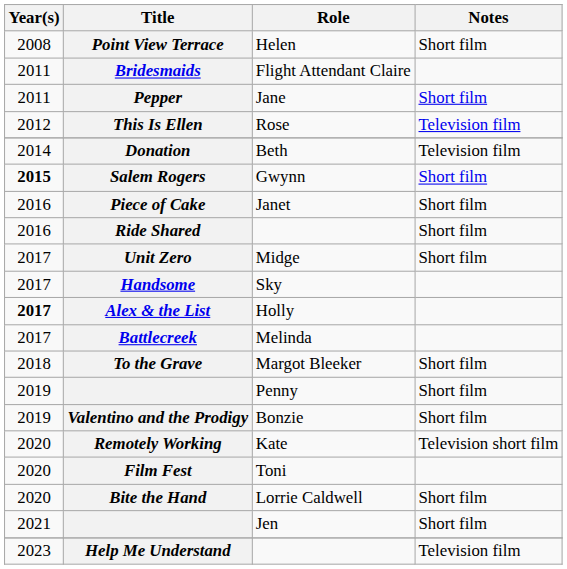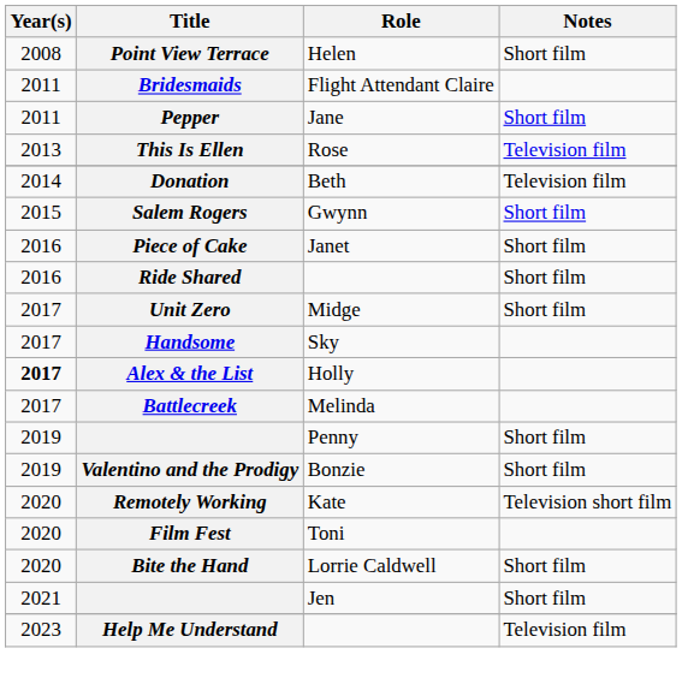This Is Ellen | Year(s): 2012 -> 2013
Salem Rogers | Year(s): bold -> normal
- row: 2018 | To the Grave | Margot Bleeker | Short film
